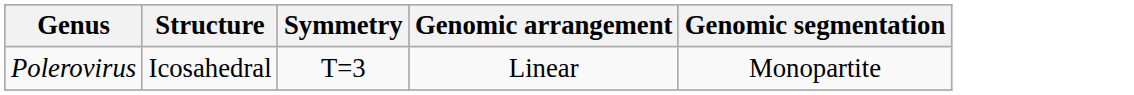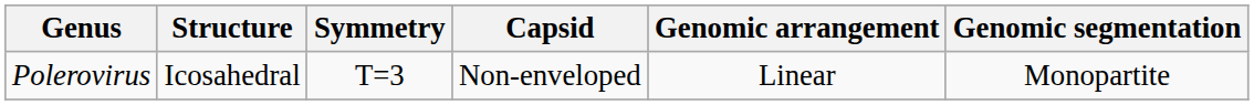+ column: Capsid | Non-enveloped
